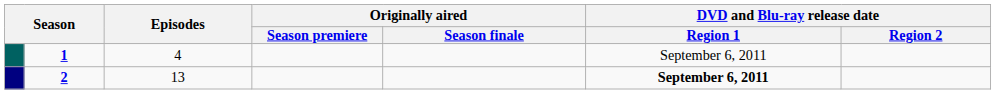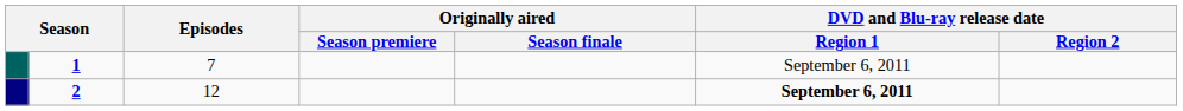1 | Episodes: 4 -> 7
2 | Episodes: 13 -> 12
